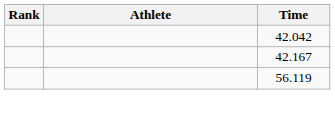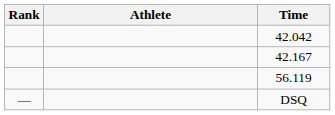+ row: — | DSQ
